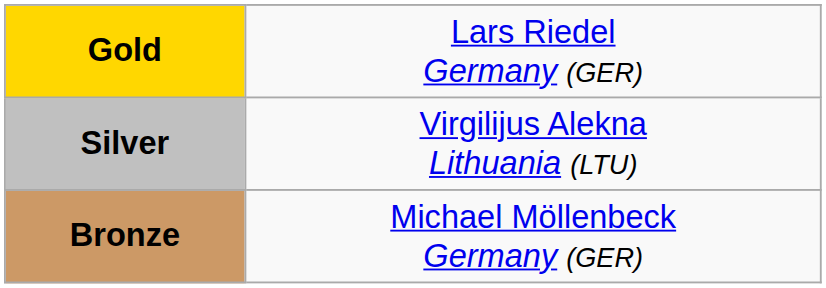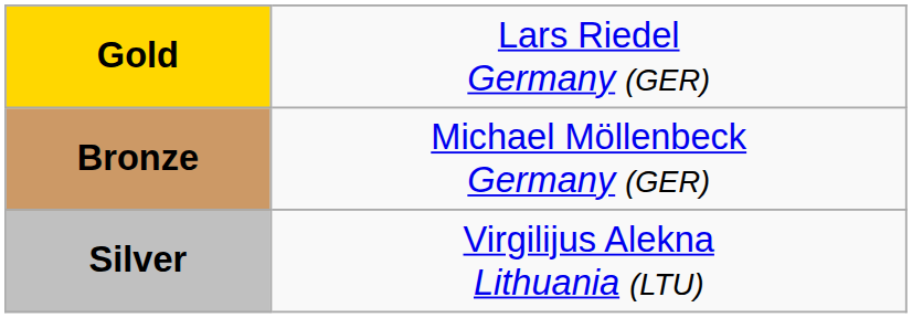rows swapped: Silver <-> Bronze
